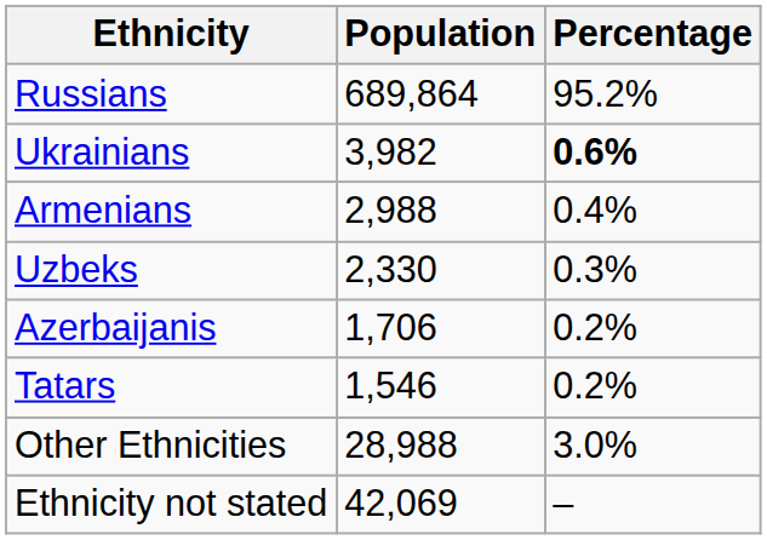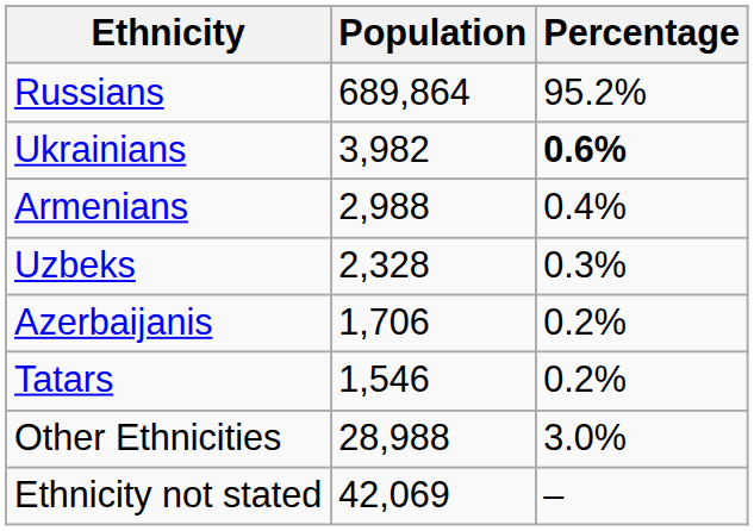Uzbeks | Population: 2,330 -> 2,328
